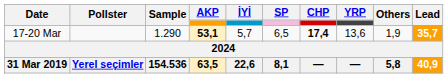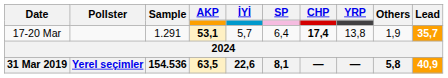17-20 Mar | Sample: 1.290 -> 1.291
17-20 Mar | SP: 6,5 -> 6,4
17-20 Mar | YRP: 13,6 -> 13,8
